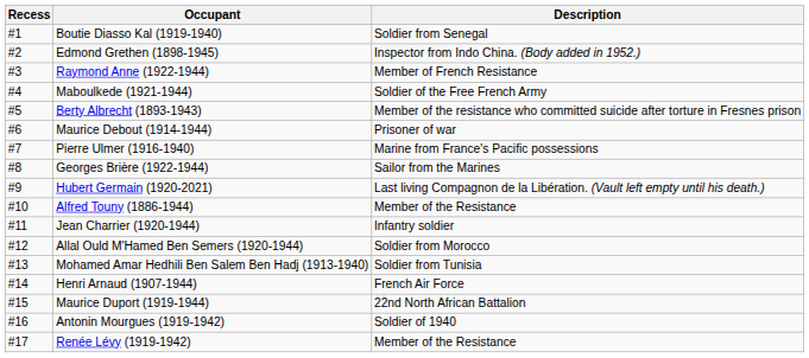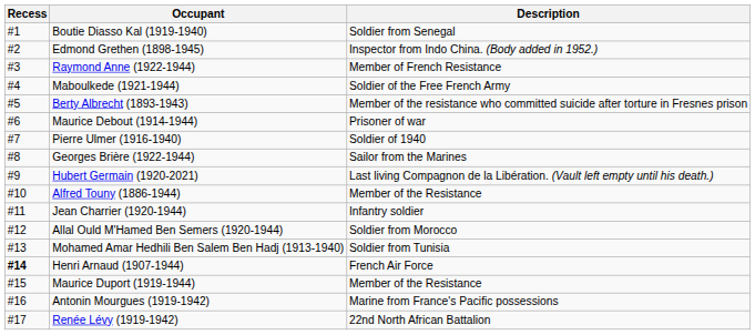Pierre Ulmer (1916-1940) | Description: Marine from France's Pacific possessions -> Soldier of 1940
Henri Arnaud (1907-1944) | Recess: normal -> bold
Maurice Duport (1919-1944) | Description: 22nd North African Battalion -> Member of the Resistance
Antonin Mourgues (1919-1942) | Description: Soldier of 1940 -> Marine from France's Pacific possessions
Renée Lévy (1919-1942) | Description: Member of the Resistance -> 22nd North African Battalion
